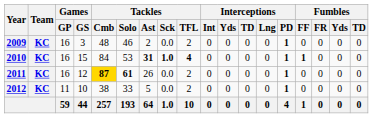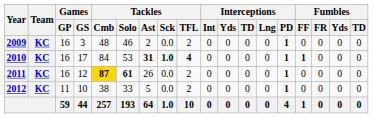2010 | Games / GS: 15 -> 17
